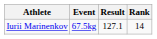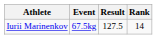Iurii Marinenkov | Result: 127.1 -> 127.5
